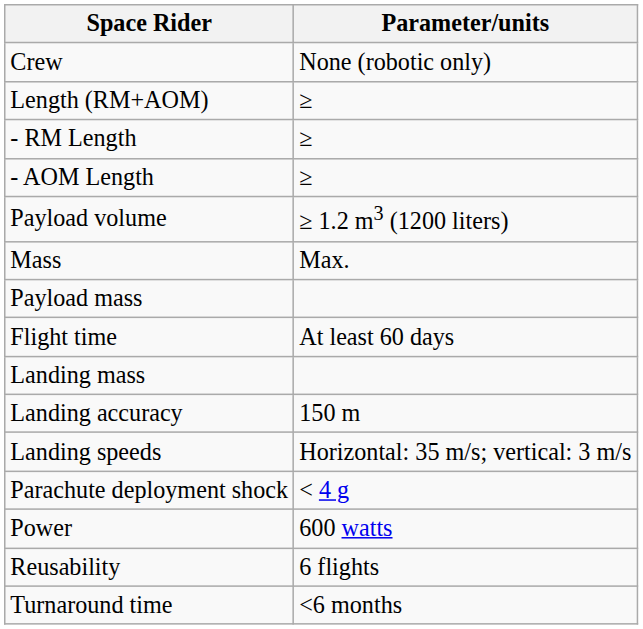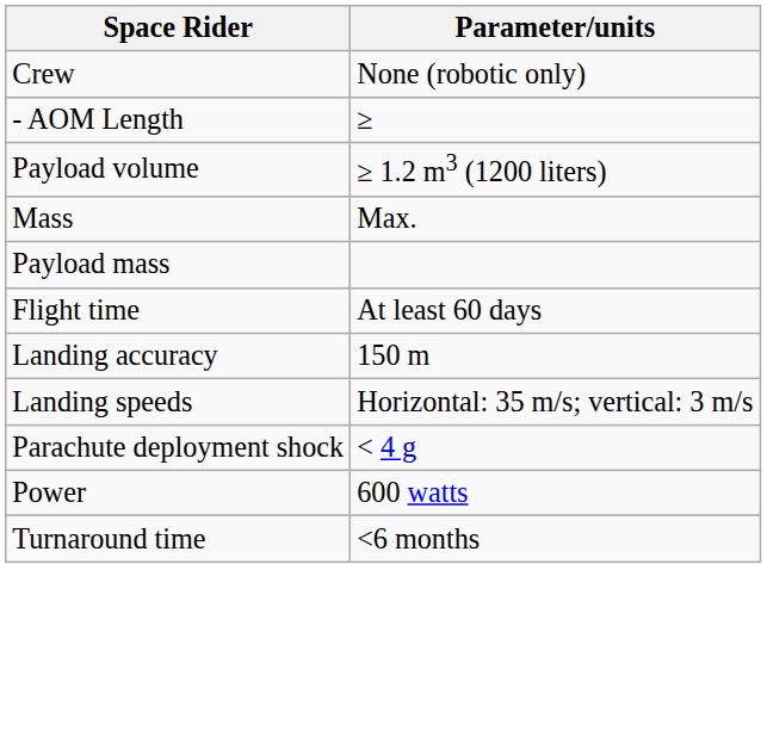- row: Length (RM+AOM) | ≥
- row: - RM Length | ≥
- row: Landing mass
- row: Reusability | 6 flights
